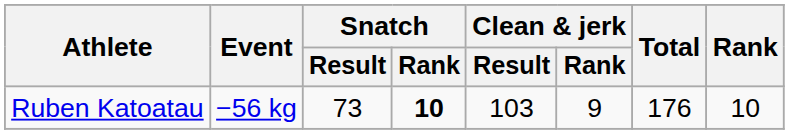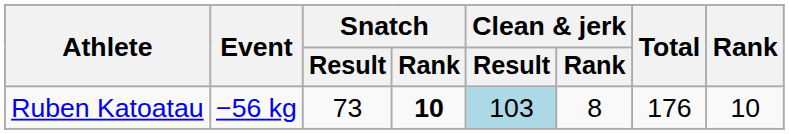Ruben Katoatau | Clean & jerk / Result: no background -> lightblue background
Ruben Katoatau | Clean & jerk / Rank: 9 -> 8
